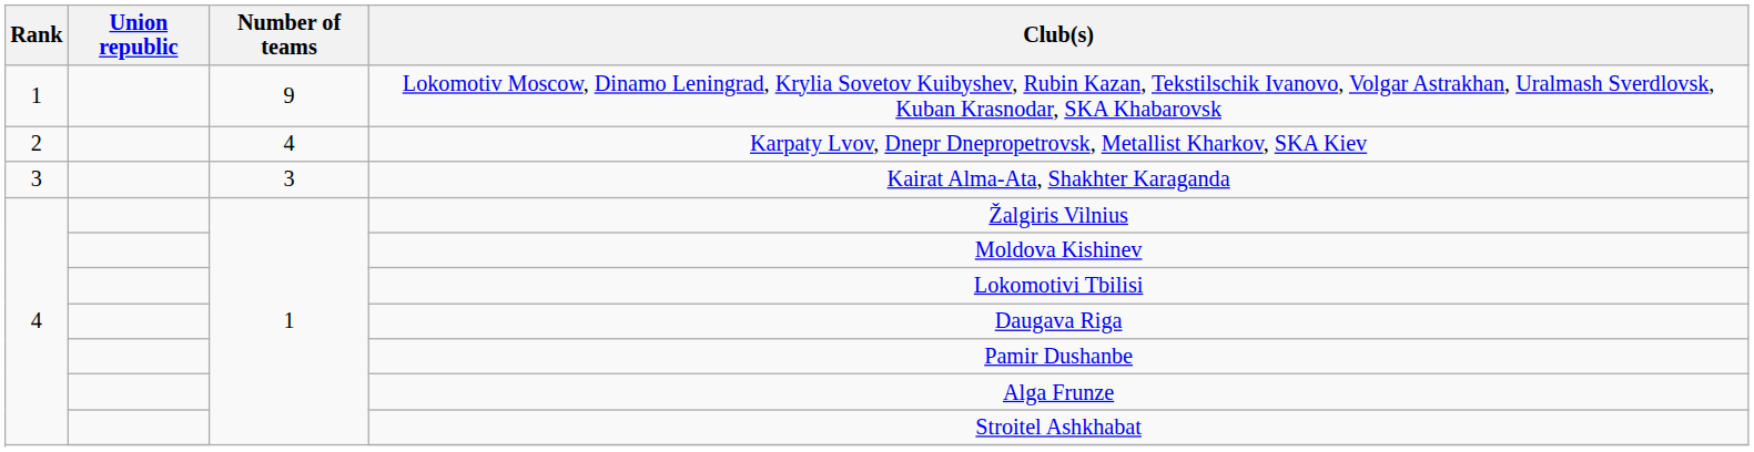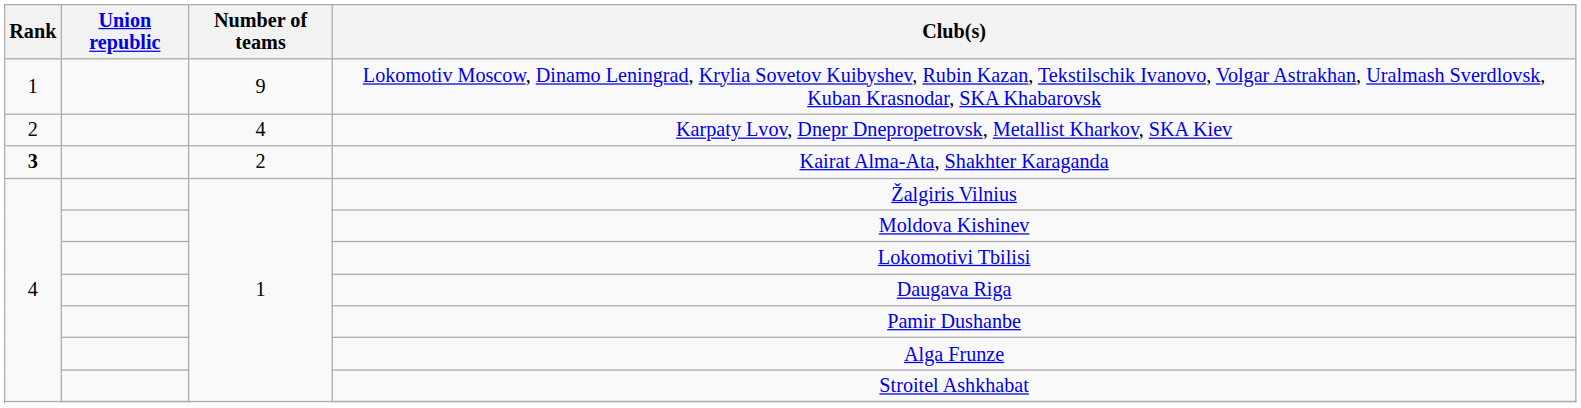Kairat Alma-Ata, Shakhter Karaganda | Rank: normal -> bold
Kairat Alma-Ata, Shakhter Karaganda | Number of teams: 3 -> 2
